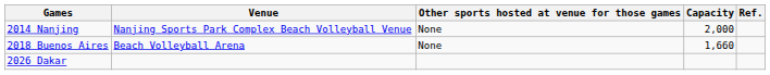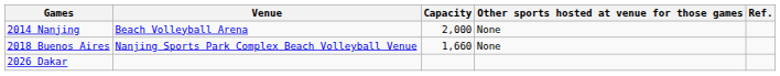columns swapped: Other sports hosted at venue for those games <-> Capacity
2014 Nanjing | Venue: Nanjing Sports Park Complex Beach Volleyball Venue -> Beach Volleyball Arena
2018 Buenos Aires | Venue: Beach Volleyball Arena -> Nanjing Sports Park Complex Beach Volleyball Venue
